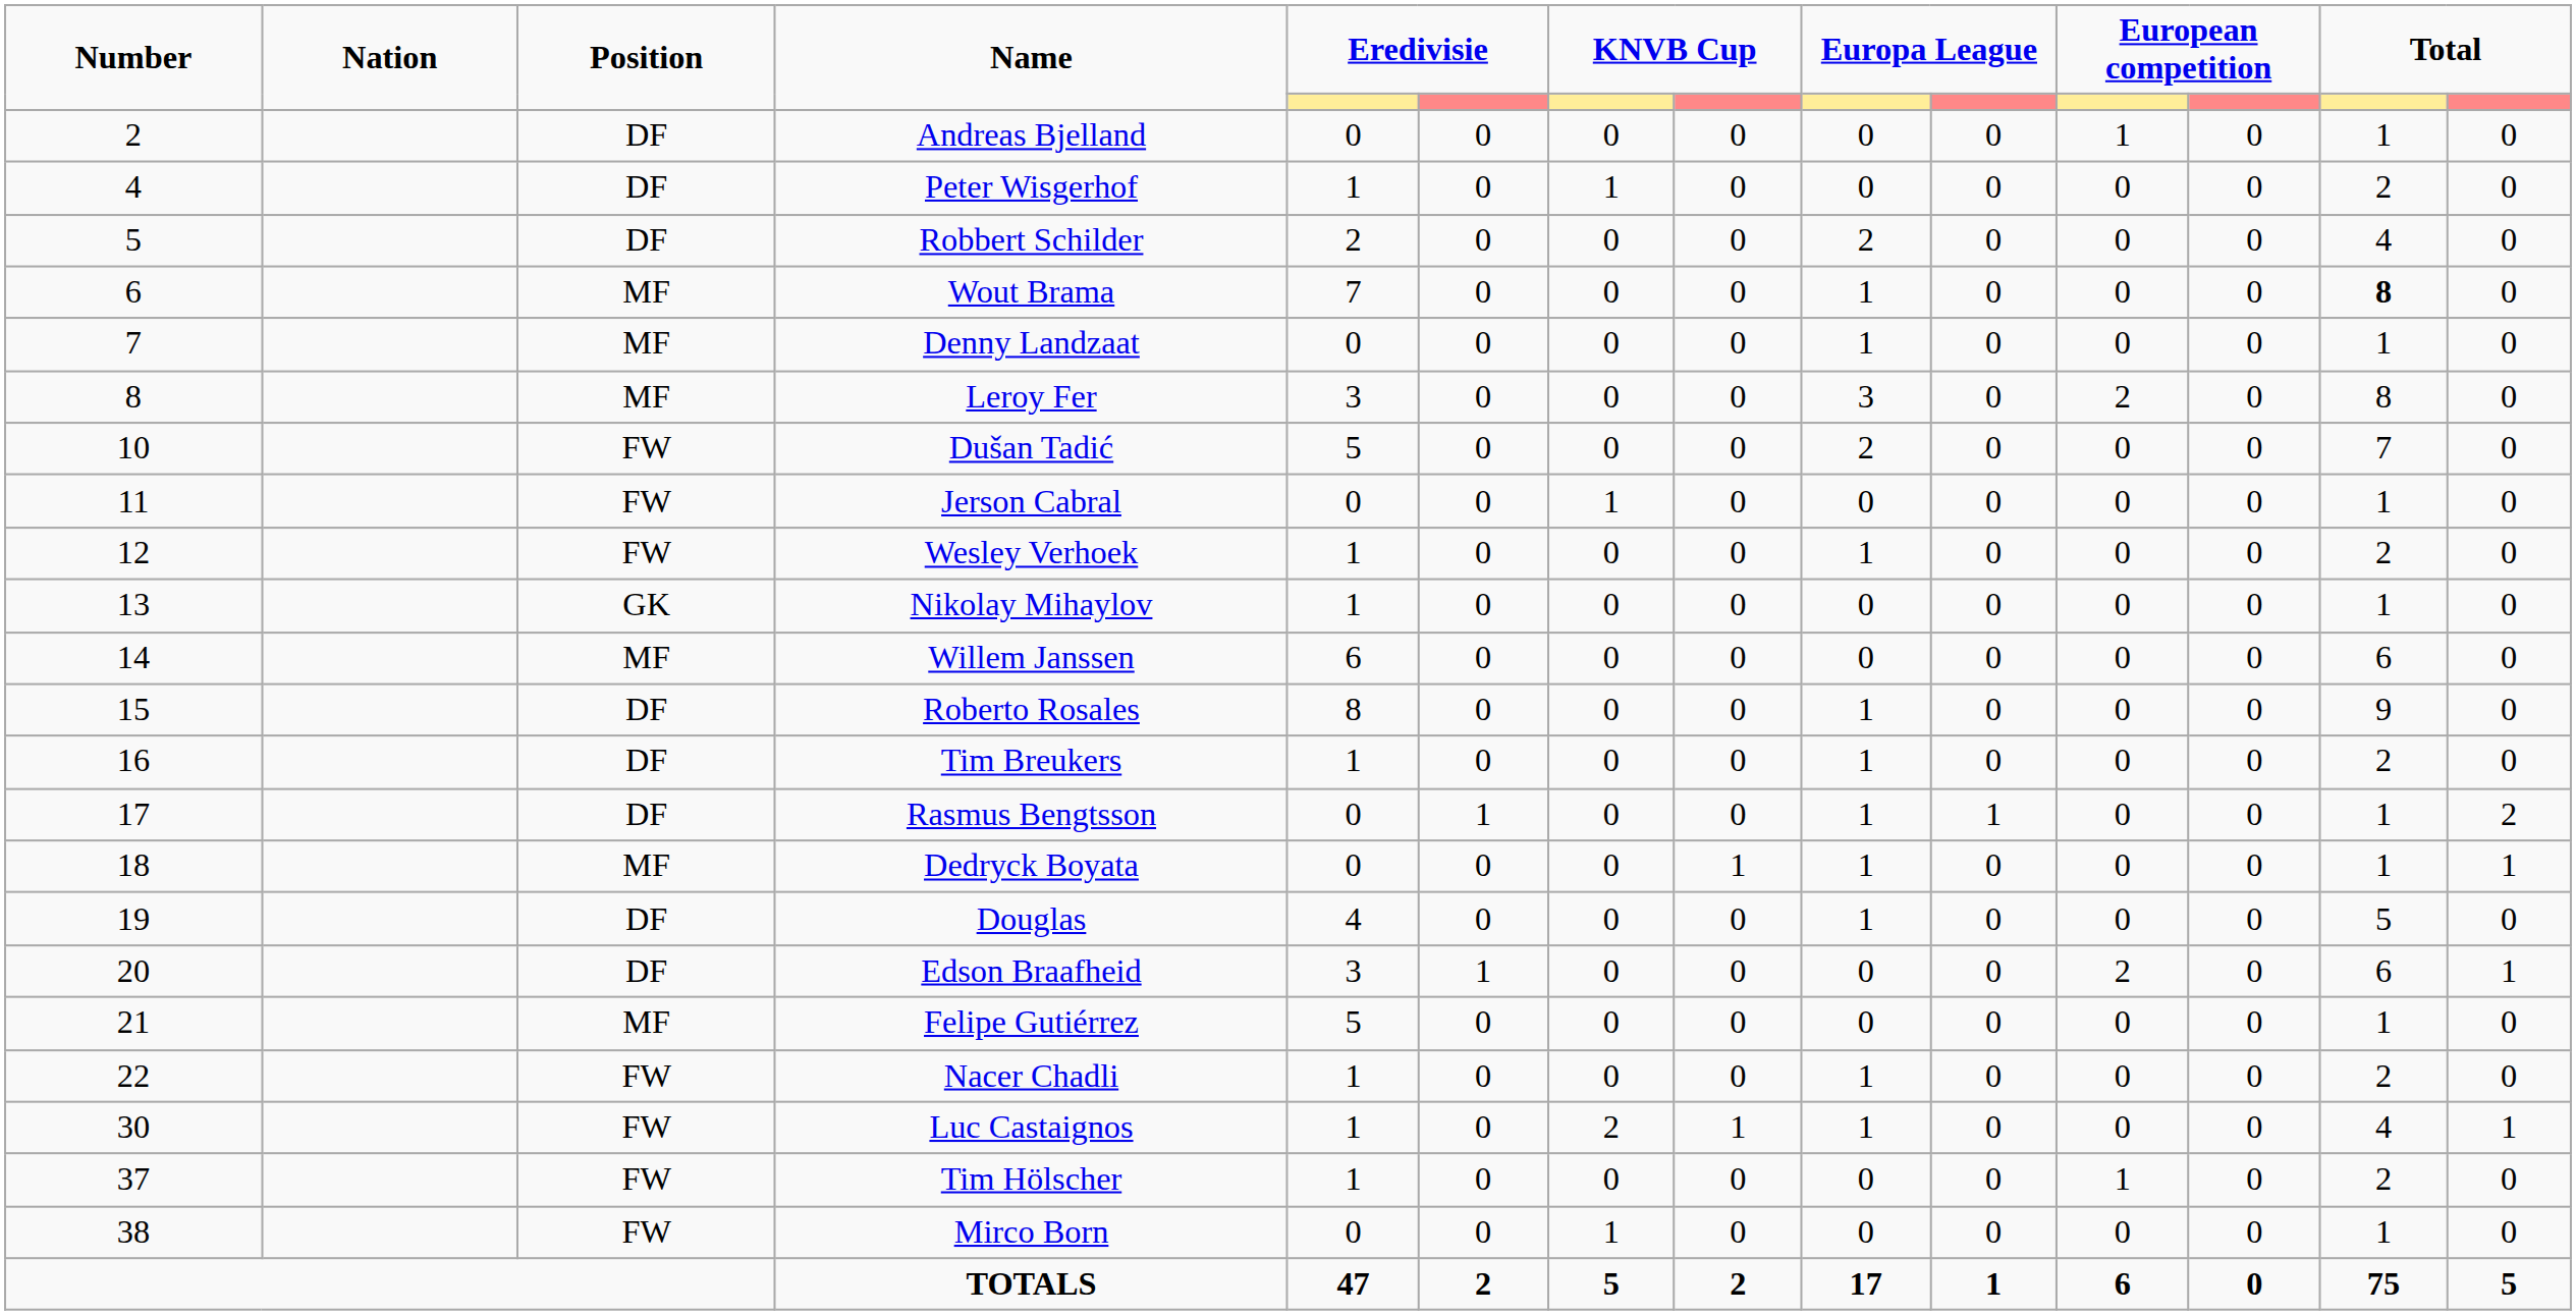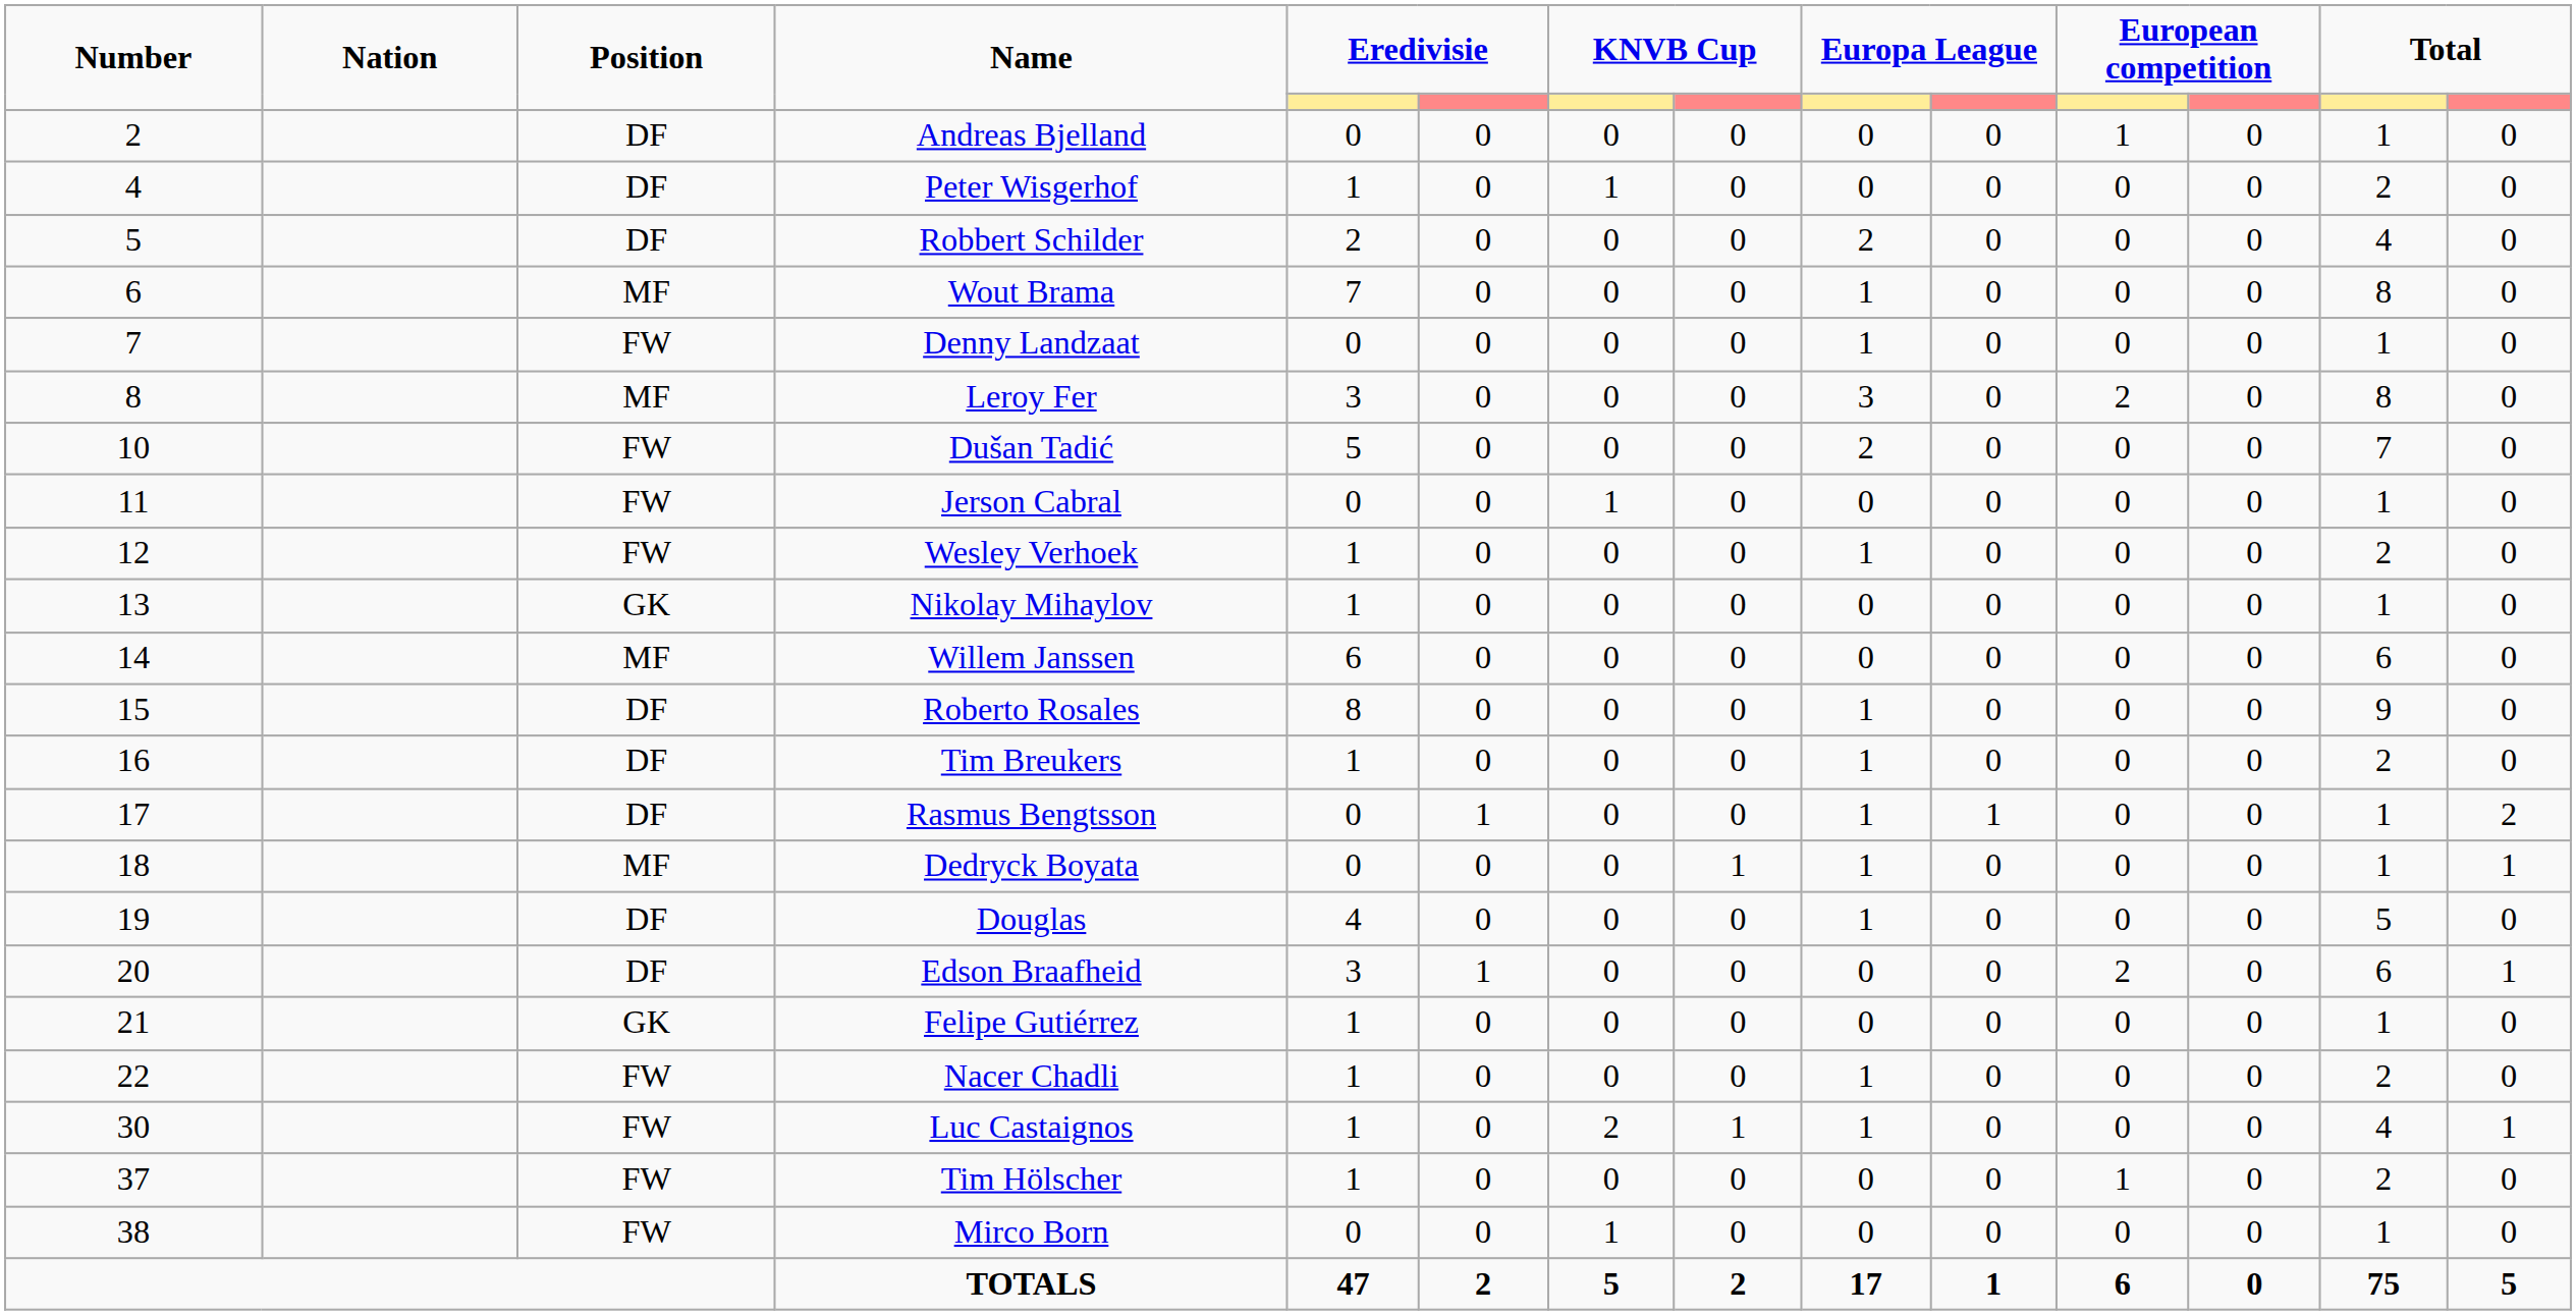Wout Brama | column 13: bold -> normal
Denny Landzaat | Position: MF -> FW
Felipe Gutiérrez | Position: MF -> GK
Felipe Gutiérrez | column 5: 5 -> 1
